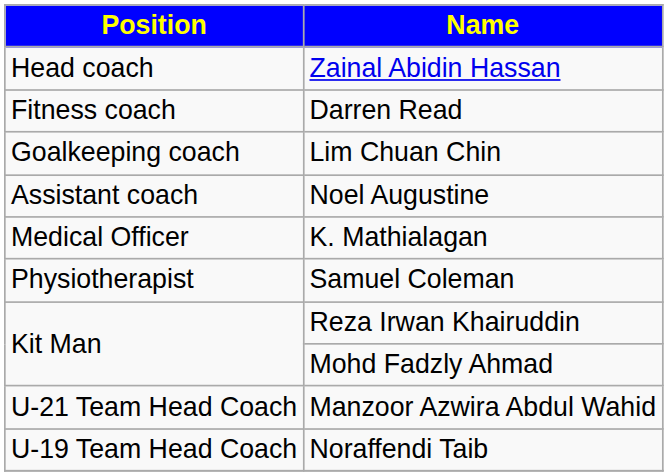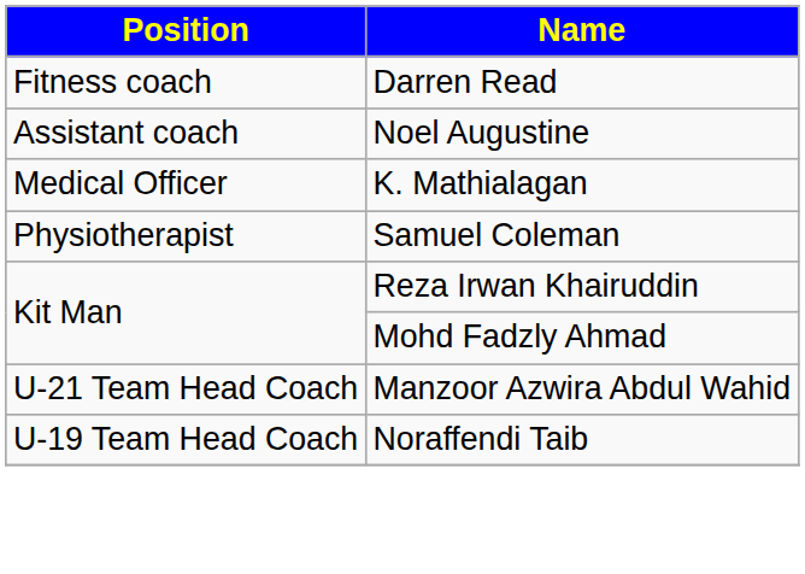- row: Head coach | Zainal Abidin Hassan
- row: Goalkeeping coach | Lim Chuan Chin
